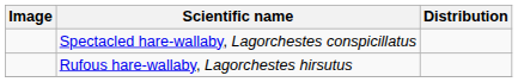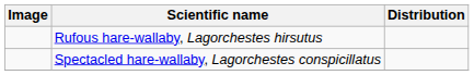rows swapped: Spectacled hare-wallaby, Lagorchestes conspicillatus <-> Rufous hare-wallaby, Lagorchestes hirsutus
